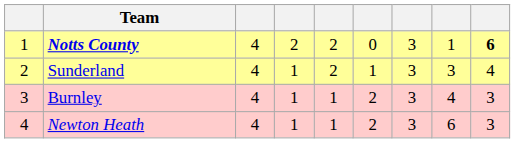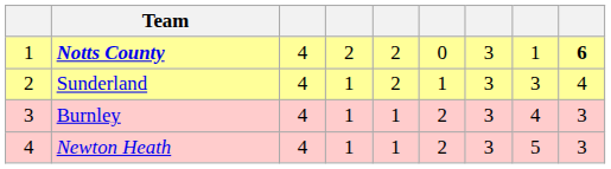Newton Heath | column 8: 6 -> 5
